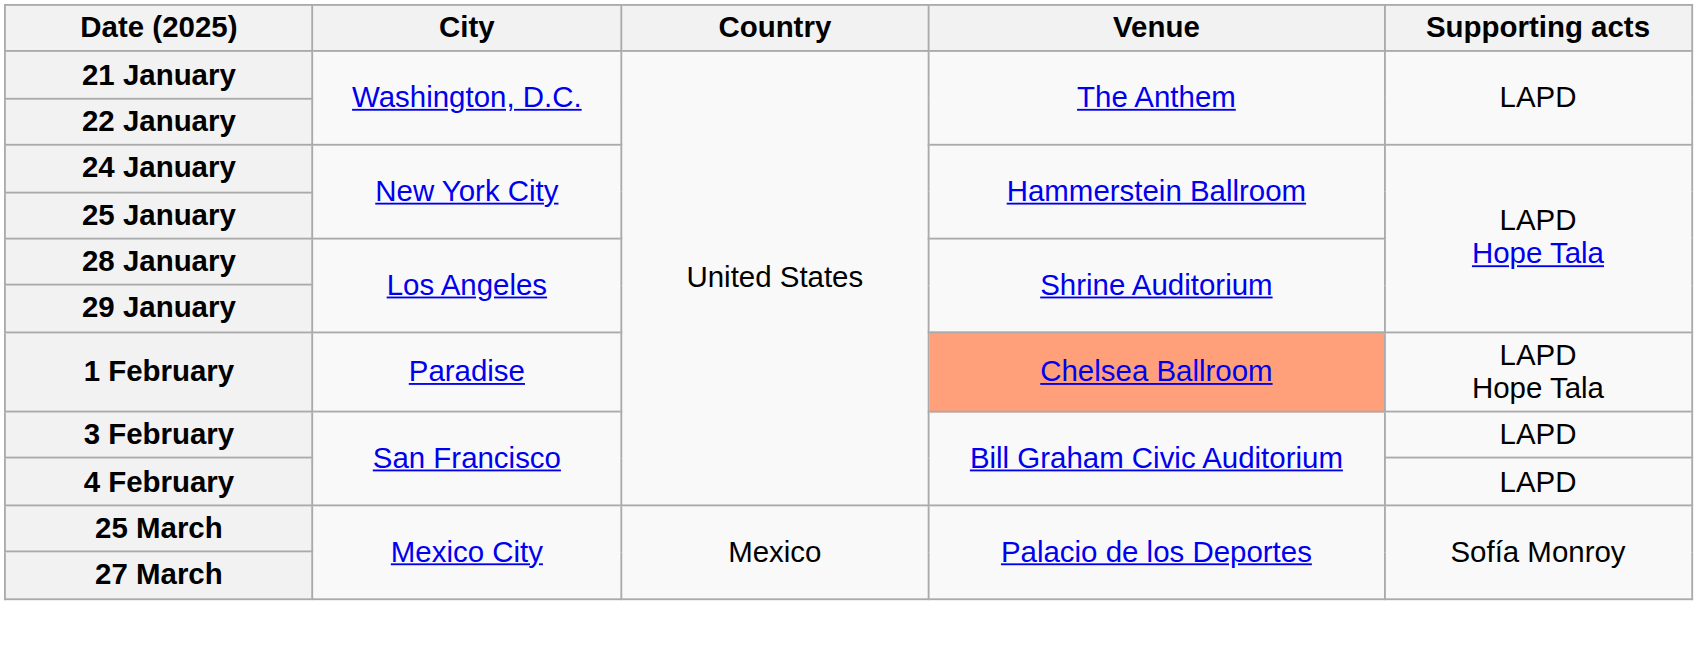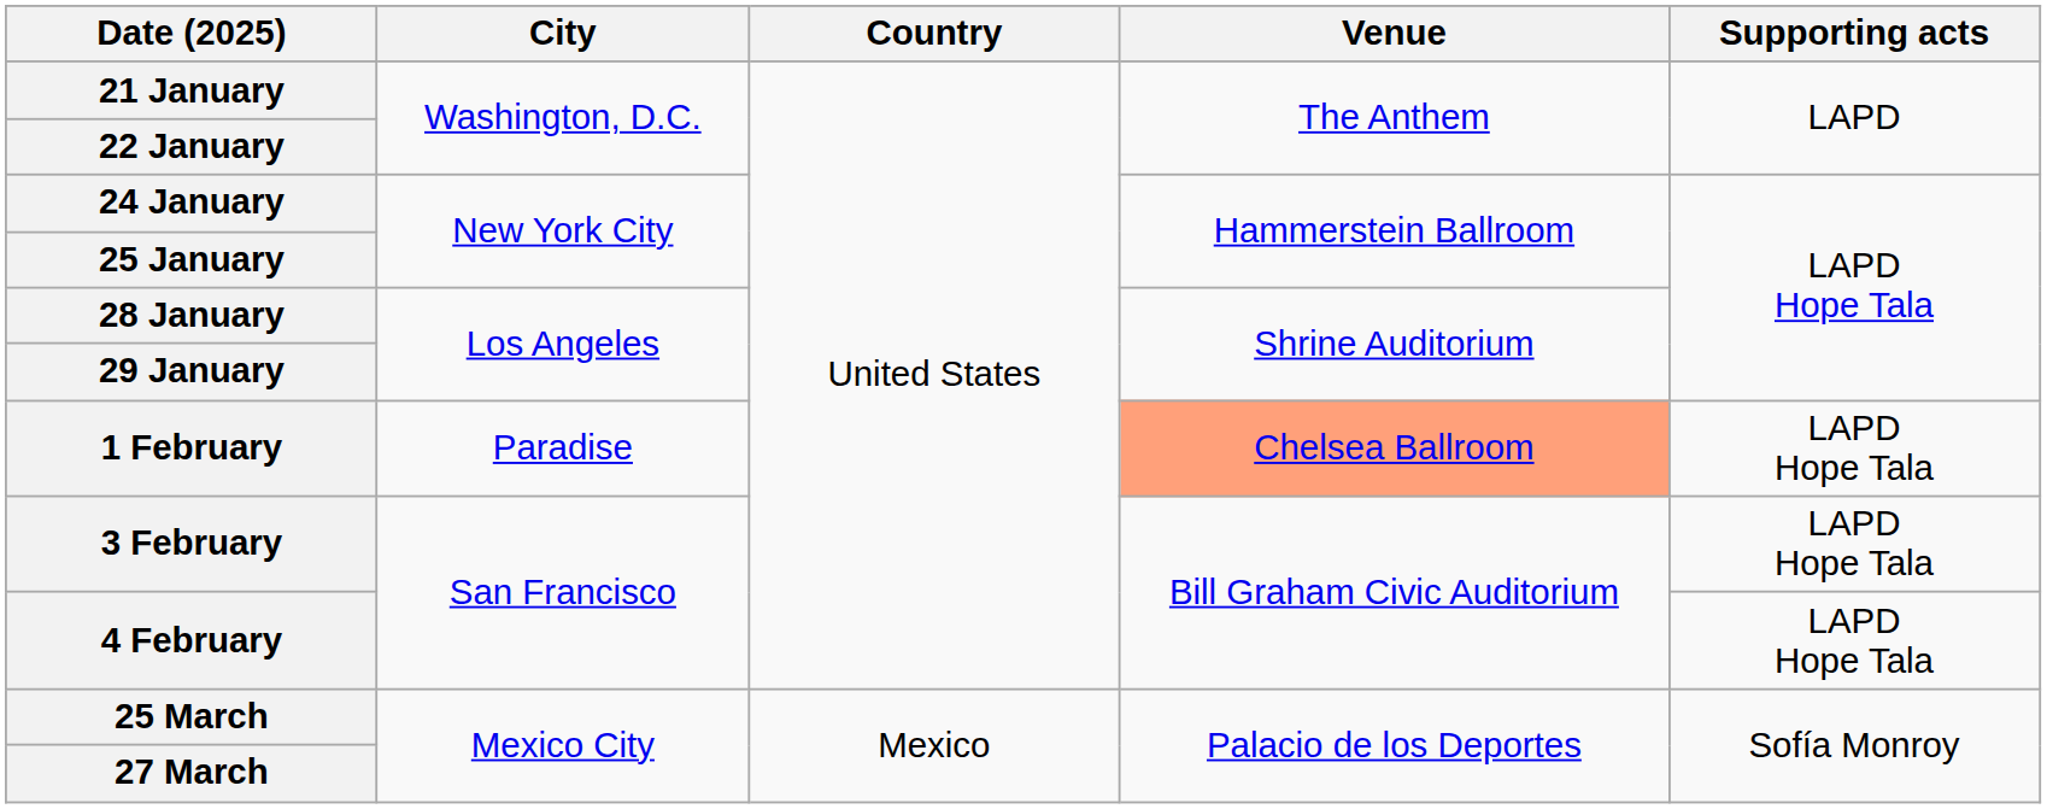3 February | Supporting acts: LAPD -> LAPD Hope Tala
4 February | Supporting acts: LAPD -> LAPD Hope Tala
